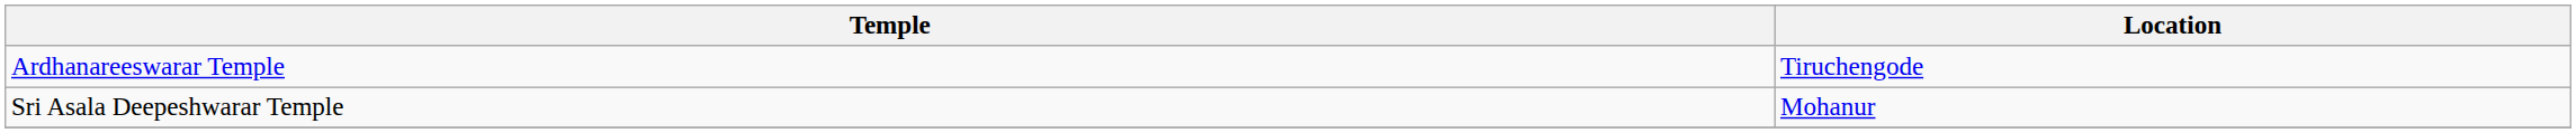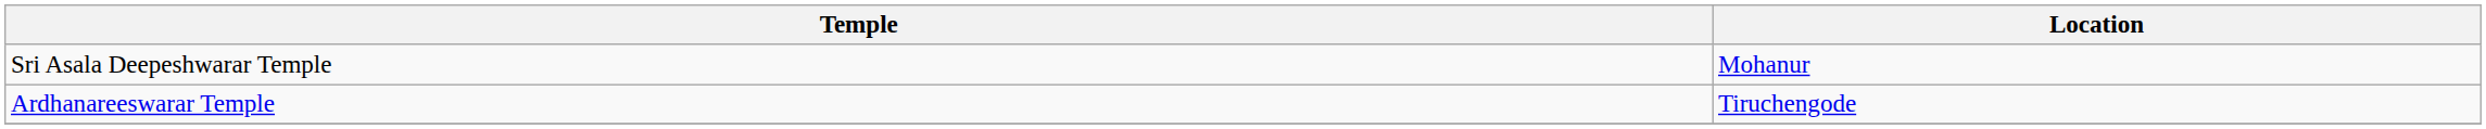rows swapped: Ardhanareeswarar Temple <-> Sri Asala Deepeshwarar Temple
